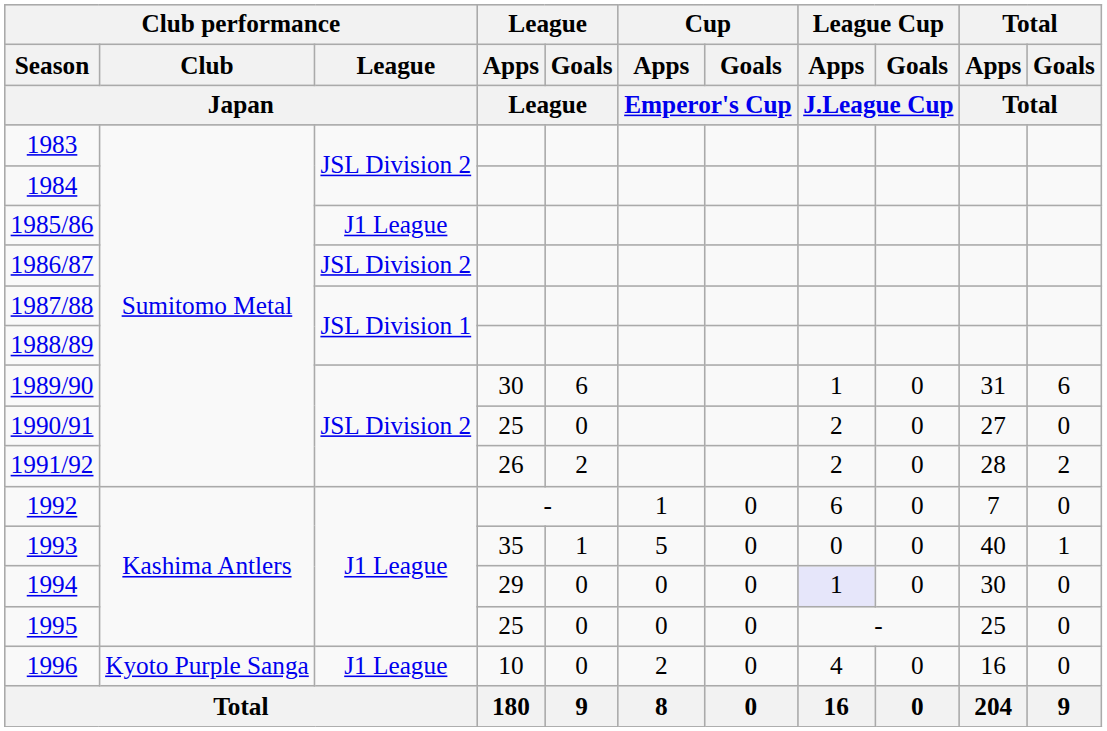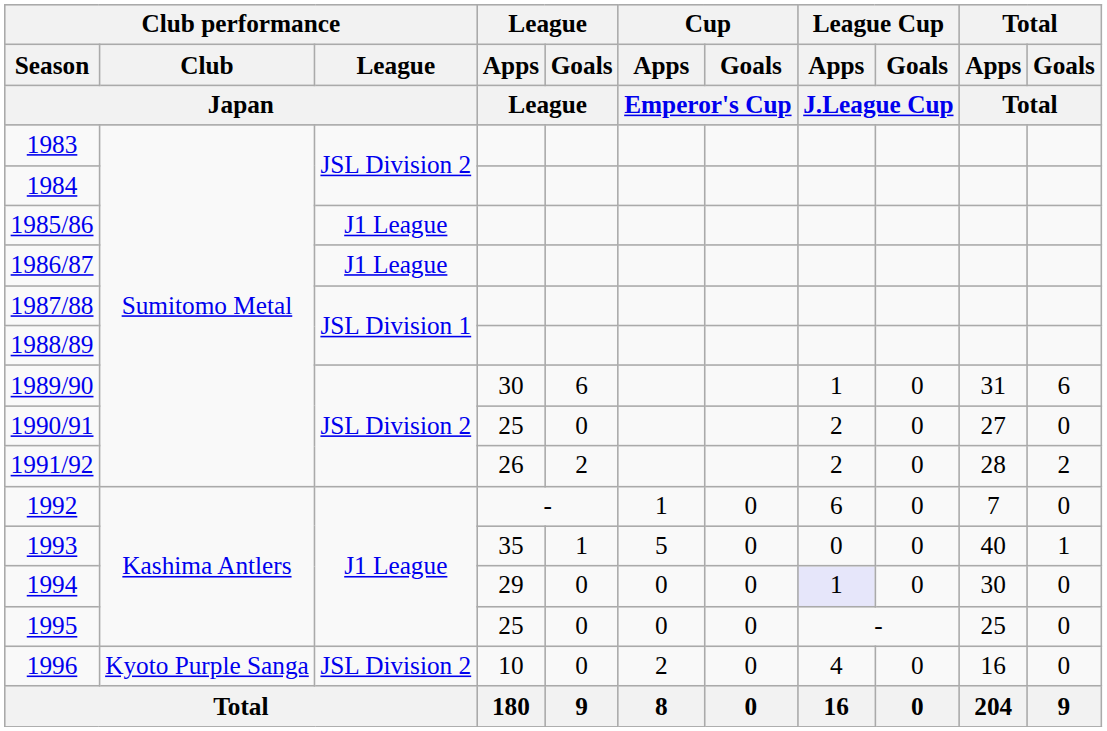1986/87 | Club performance / League / Japan: JSL Division 2 -> J1 League
1996 | Club performance / League / Japan: J1 League -> JSL Division 2
